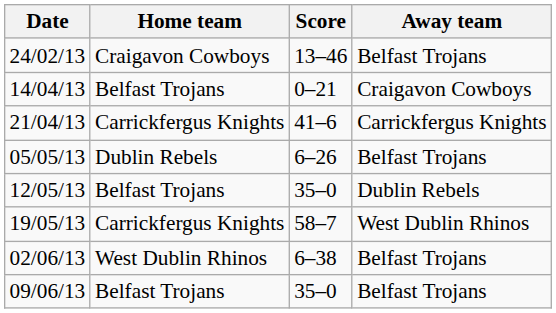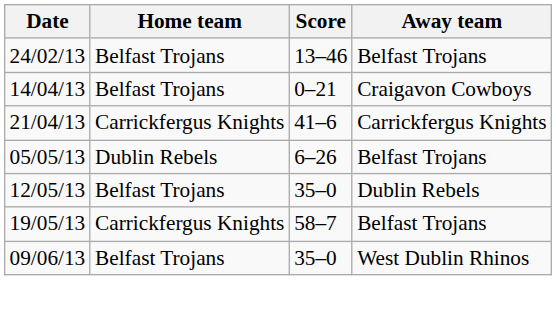24/02/13 | Home team: Craigavon Cowboys -> Belfast Trojans
19/05/13 | Away team: West Dublin Rhinos -> Belfast Trojans
- row: 02/06/13 | West Dublin Rhinos | 6–38 | Belfast Trojans
09/06/13 | Away team: Belfast Trojans -> West Dublin Rhinos
